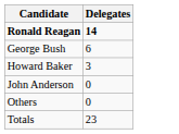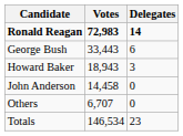+ column: Votes | 72,983 | 33,443 | 18,943 | 14,458 | 6,707 | 146,534
